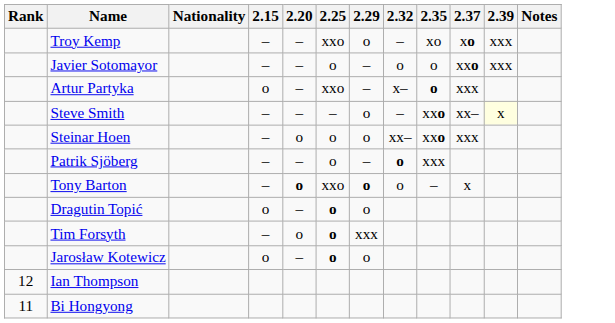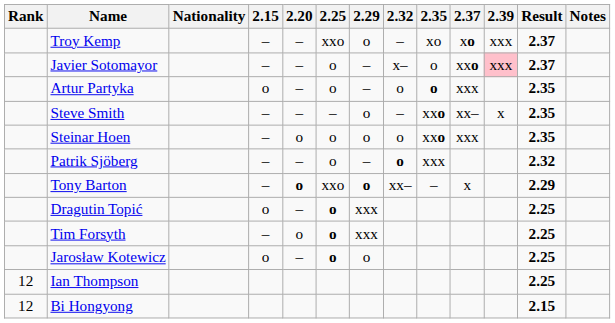+ column: Result | 2.37 | 2.37 | 2.35 | 2.35 | 2.35 | 2.32 | 2.29 | 2.25 | 2.25 | 2.25 | 2.25 | 2.15
Javier Sotomayor | 2.32: o -> x–
Javier Sotomayor | 2.39: no background -> pink background
Artur Partyka | 2.25: xxo -> o
Artur Partyka | 2.32: x– -> o
Steve Smith | 2.39: lightyellow background -> no background
Steinar Hoen | 2.32: xx– -> o
Tony Barton | 2.32: o -> xx–
Dragutin Topić | 2.29: o -> xxx
Bi Hongyong | Rank: 11 -> 12
